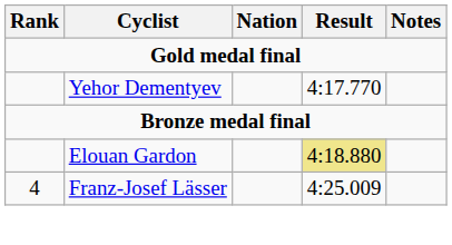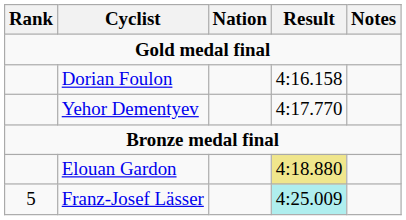+ row: Dorian Foulon | 4:16.158
Franz-Josef Lässer | Rank: 4 -> 5
Franz-Josef Lässer | Result: no background -> paleturquoise background
